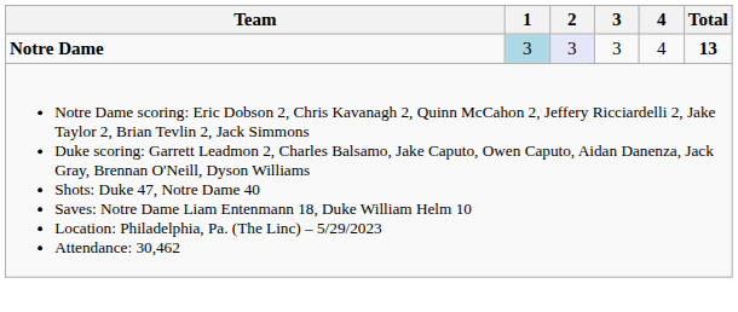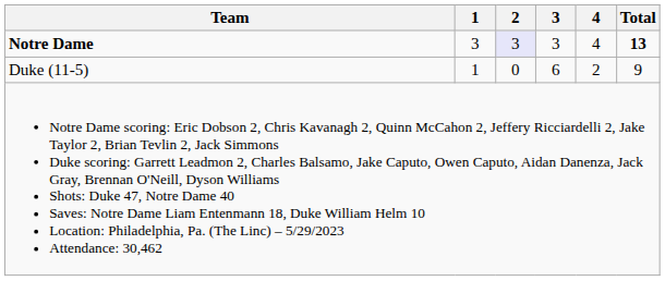Notre Dame | 1: lightblue background -> no background
+ row: Duke (11-5) | 1 | 0 | 6 | 2 | 9
